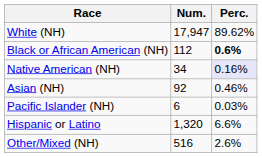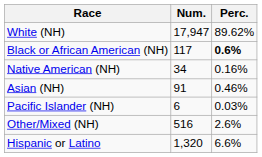Black or African American (NH) | Num.: 112 -> 117
Native American (NH) | Perc.: lavender background -> no background
Asian (NH) | Num.: 92 -> 91
rows swapped: Other/Mixed (NH) <-> Hispanic or Latino
